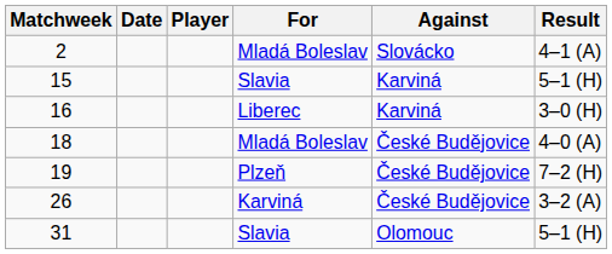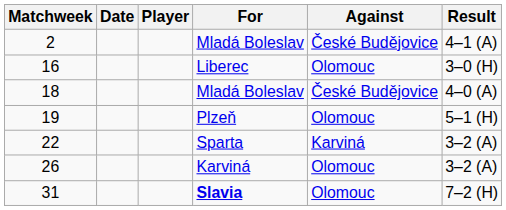2 | Against: Slovácko -> České Budějovice
- row: 15 | Slavia | Karviná | 5–1 (H)
16 | Against: Karviná -> Olomouc
19 | Against: České Budějovice -> Olomouc
19 | Result: 7–2 (H) -> 5–1 (H)
+ row: 22 | Sparta | Karviná | 3–2 (A)
26 | Against: České Budějovice -> Olomouc
31 | For: normal -> bold
31 | Result: 5–1 (H) -> 7–2 (H)
